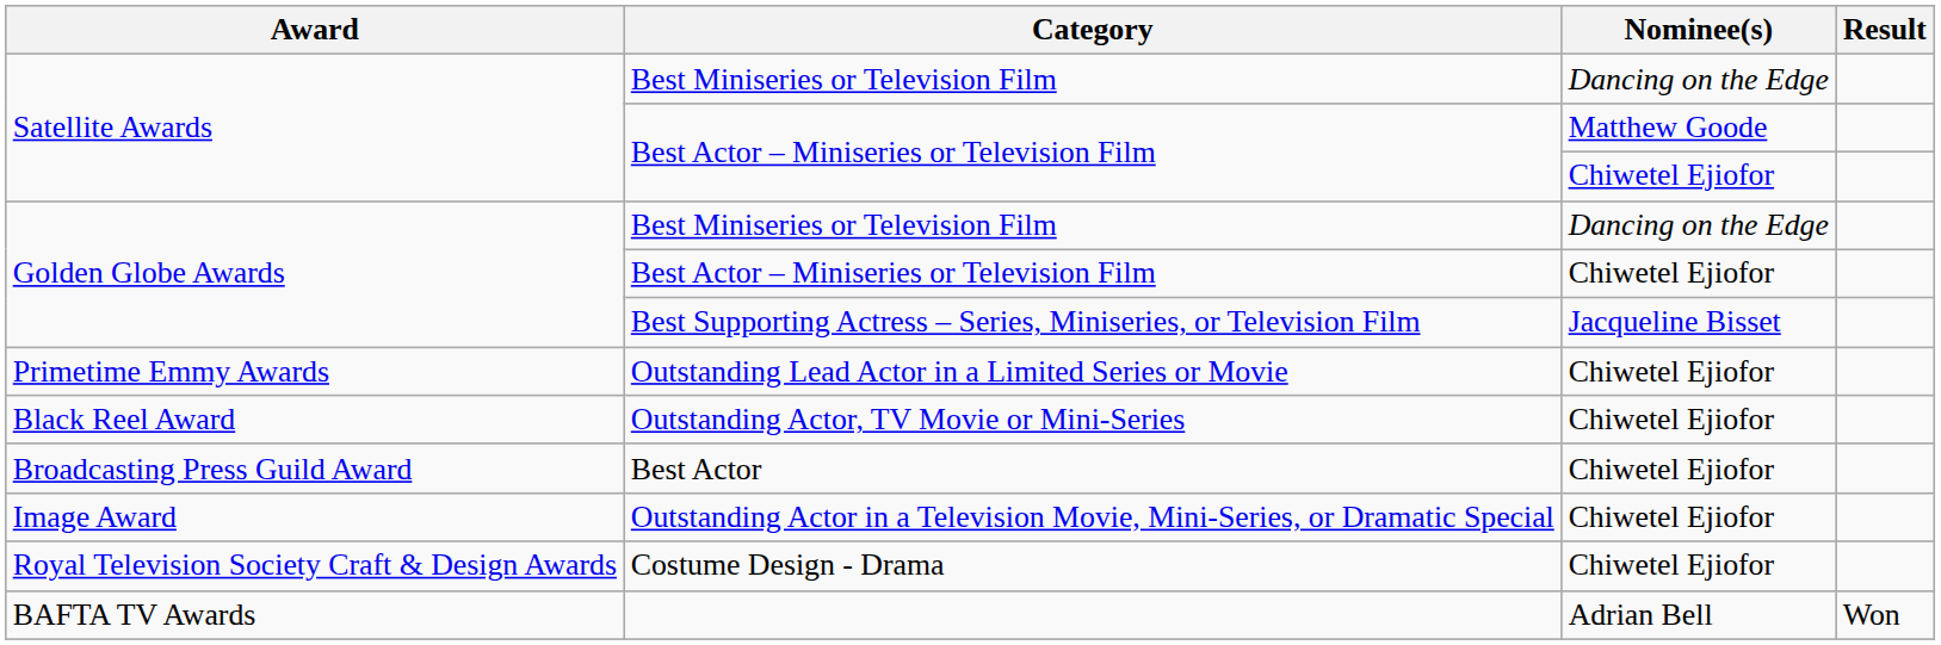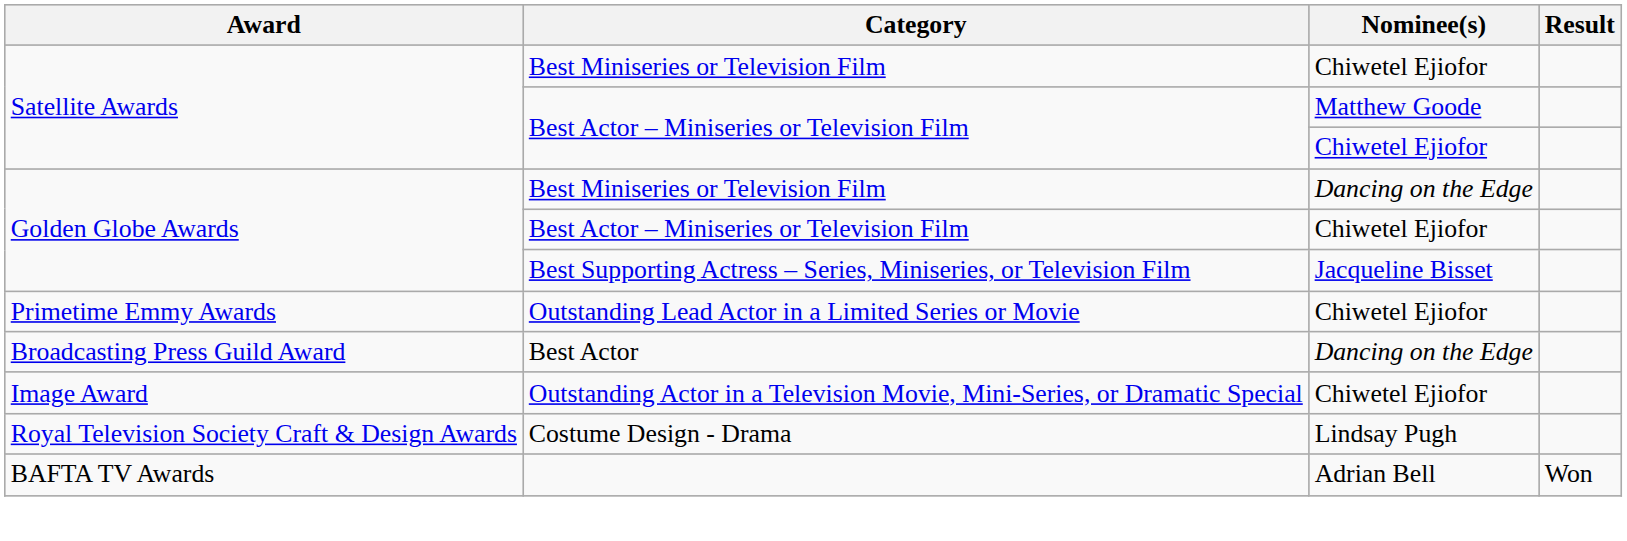Satellite Awards / Best Miniseries or Television Film | Nominee(s): Dancing on the Edge -> Chiwetel Ejiofor
- row: Black Reel Award | Outstanding Actor, TV Movie or Mini-Series | Chiwetel Ejiofor
Best Actor | Nominee(s): Chiwetel Ejiofor -> Dancing on the Edge
Costume Design - Drama | Nominee(s): Chiwetel Ejiofor -> Lindsay Pugh
